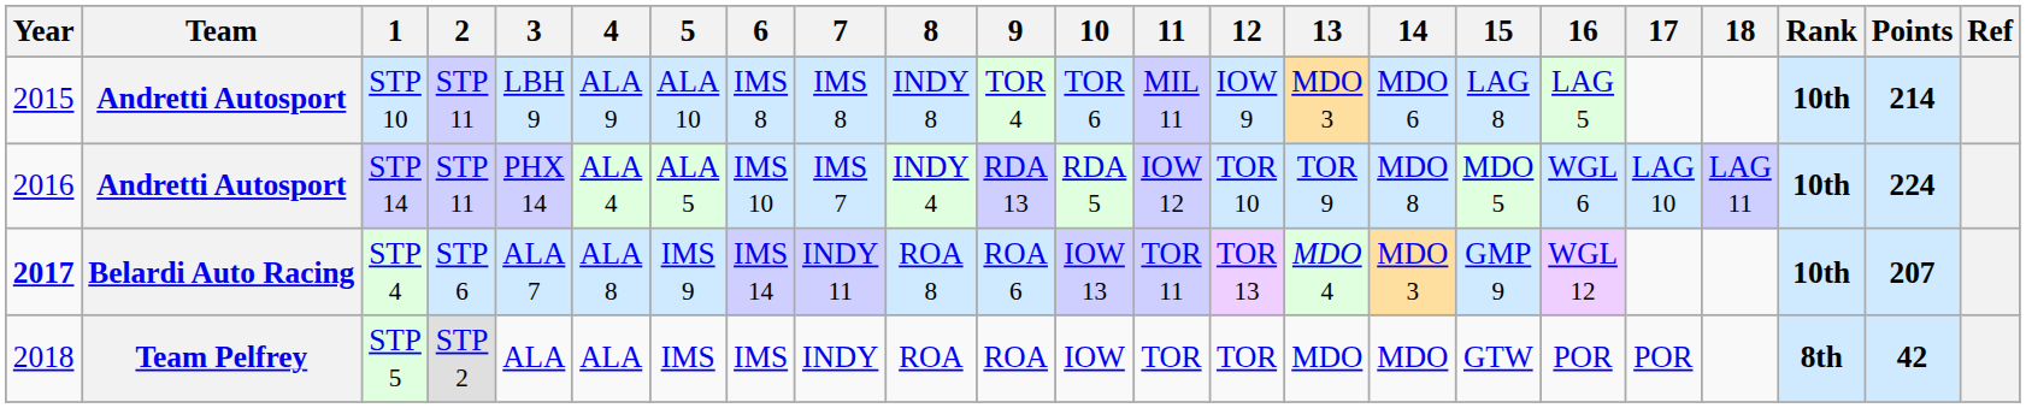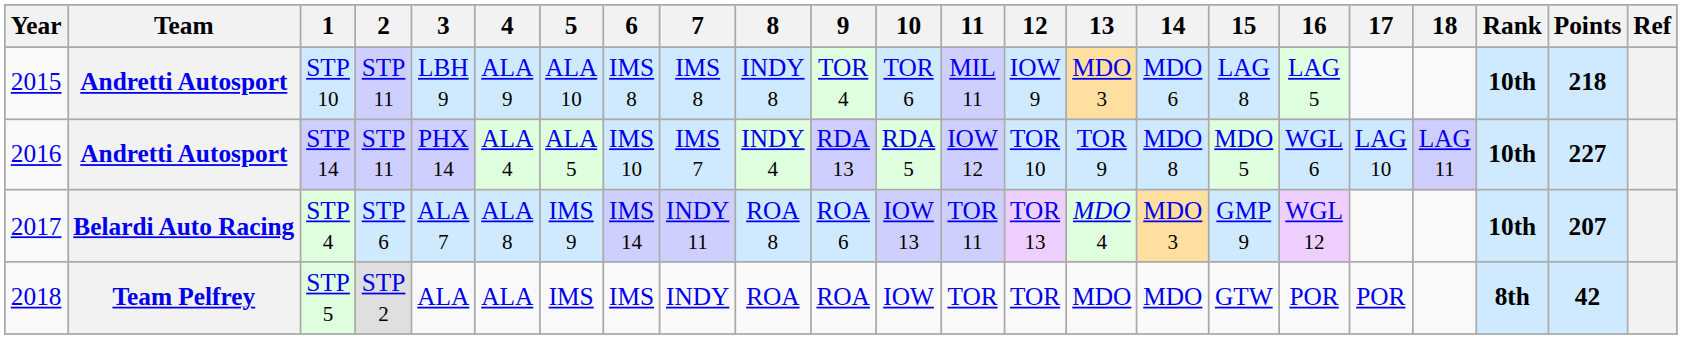STP 10 | Points: 214 -> 218
STP 14 | Points: 224 -> 227
STP 4 | Year: bold -> normal
